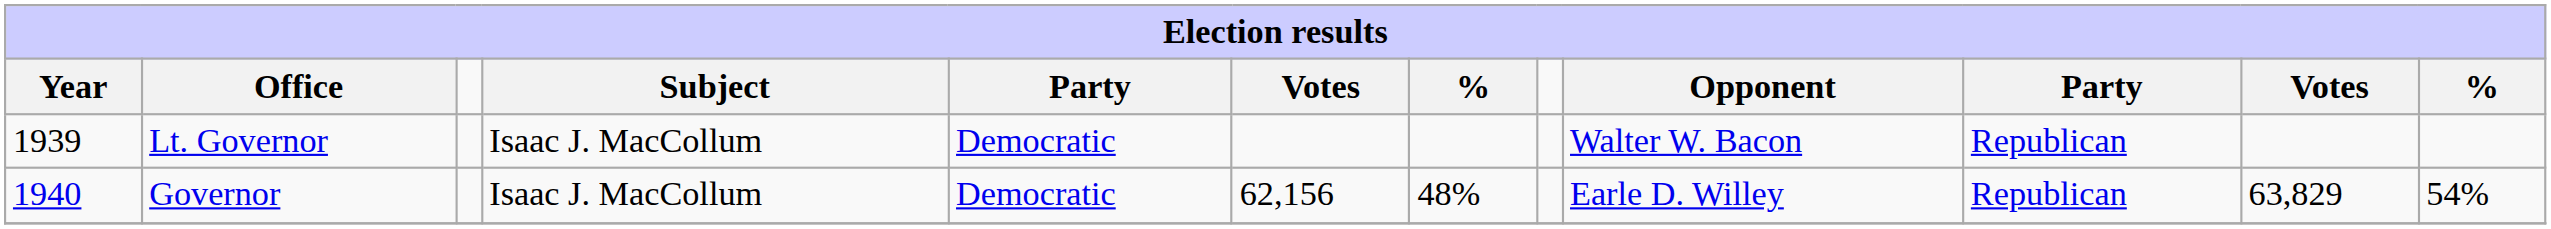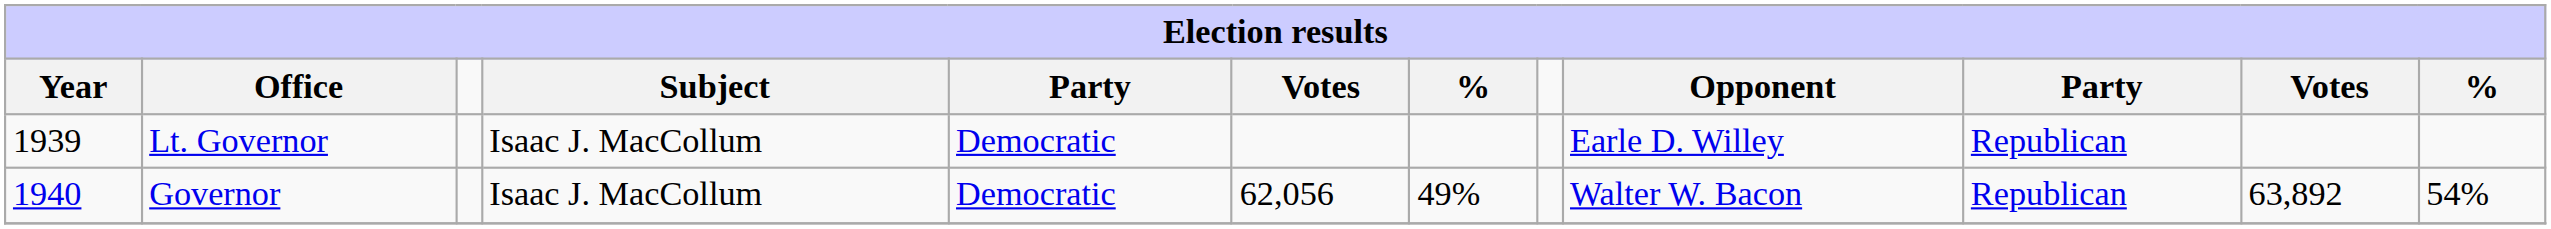Lt. Governor | Opponent: Walter W. Bacon -> Earle D. Willey
Governor | column 6: 62,156 -> 62,056
Governor | column 7: 48% -> 49%
Governor | Opponent: Earle D. Willey -> Walter W. Bacon
Governor | column 11: 63,829 -> 63,892
